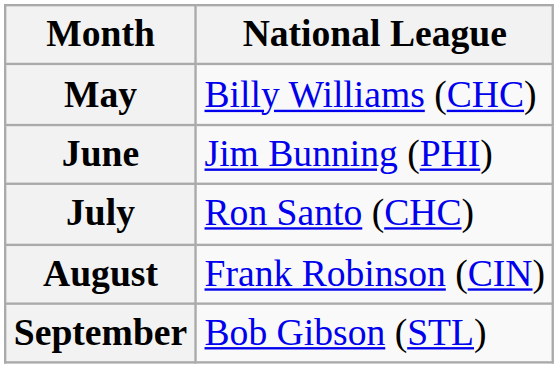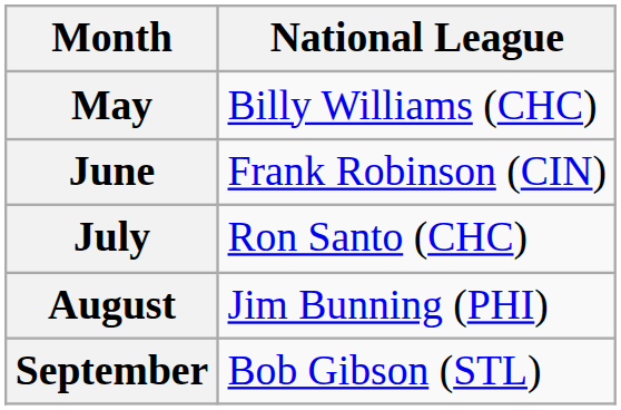June | National League: Jim Bunning (PHI) -> Frank Robinson (CIN)
August | National League: Frank Robinson (CIN) -> Jim Bunning (PHI)
